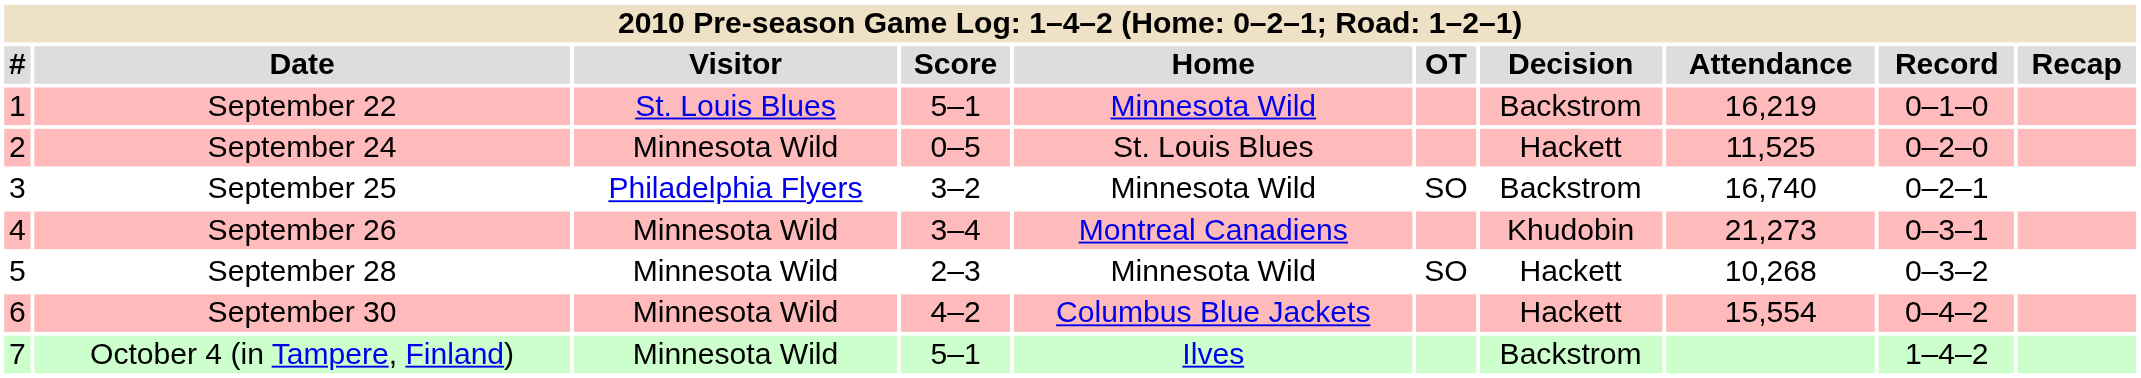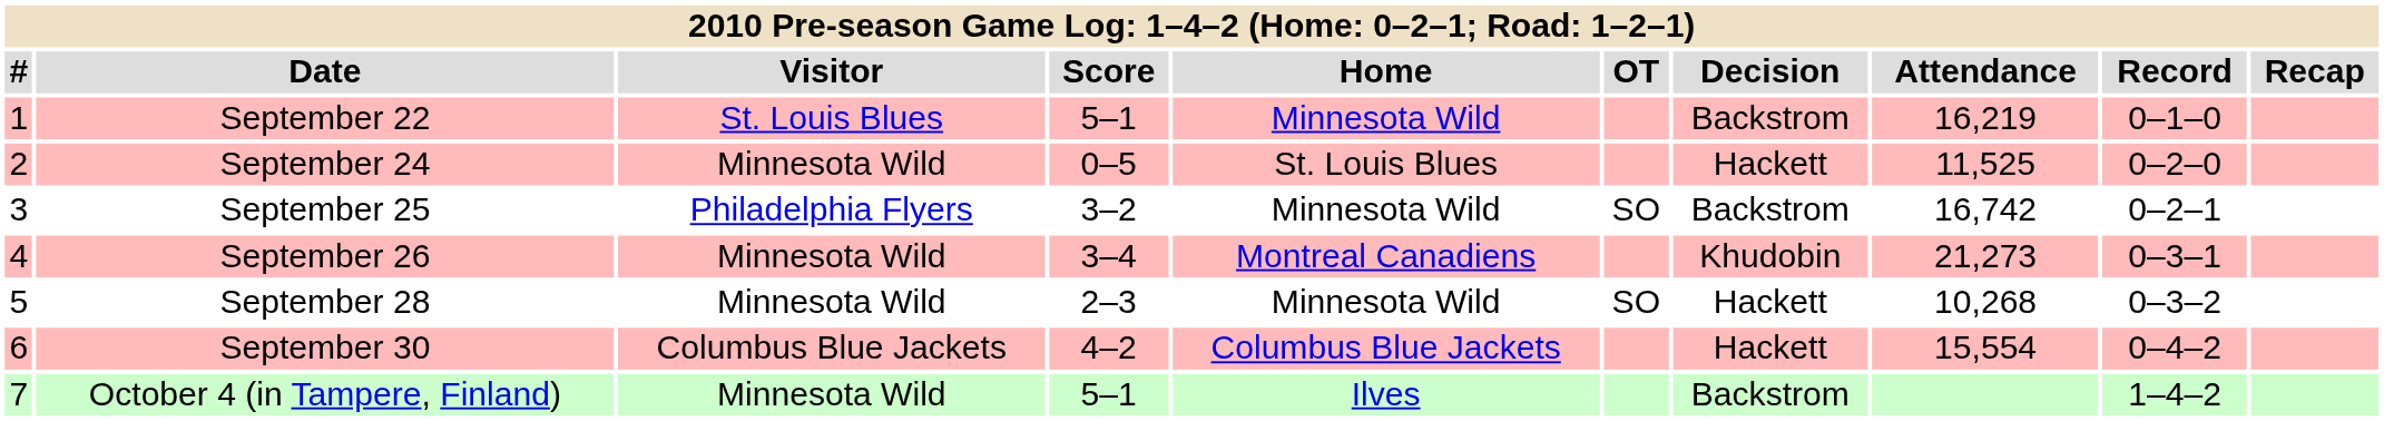September 25 | Attendance: 16,740 -> 16,742
September 30 | Visitor: Minnesota Wild -> Columbus Blue Jackets
